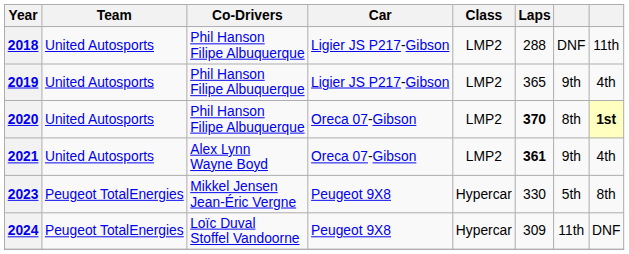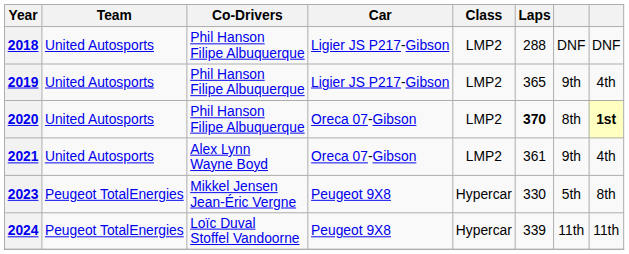2018 | column 8: 11th -> DNF
2021 | Laps: bold -> normal
2024 | Laps: 309 -> 339
2024 | column 8: DNF -> 11th
